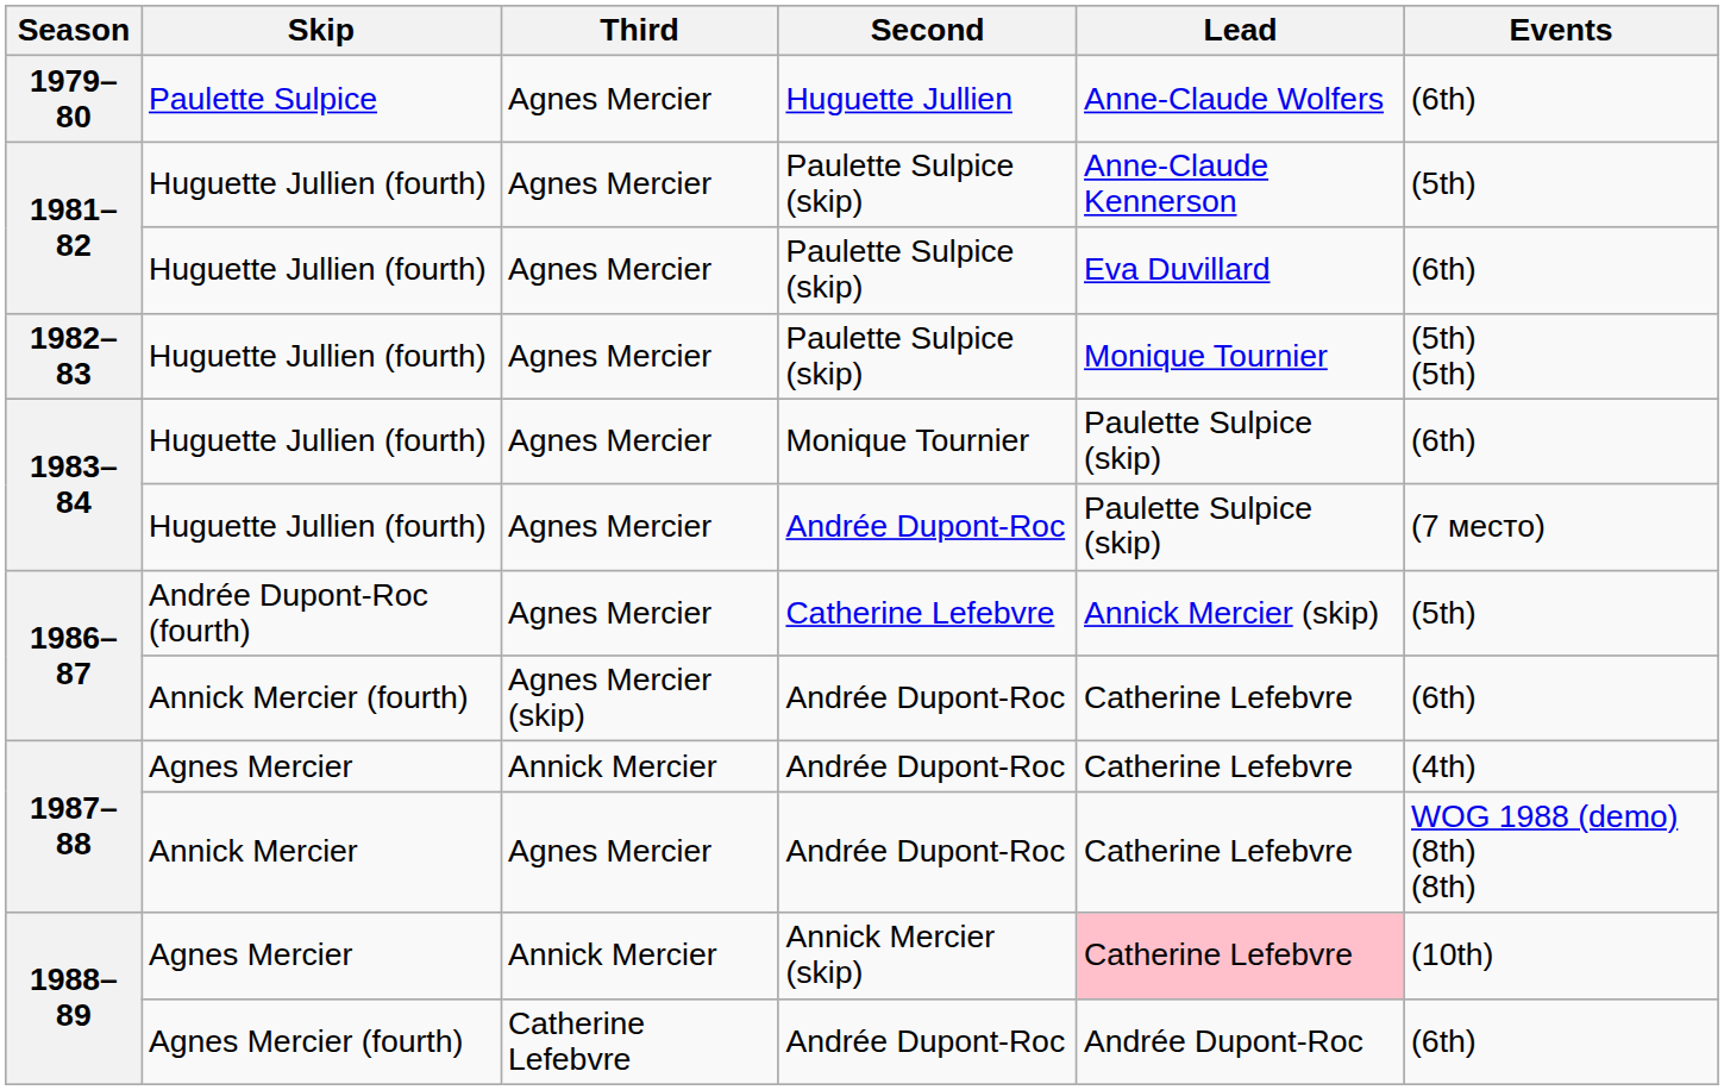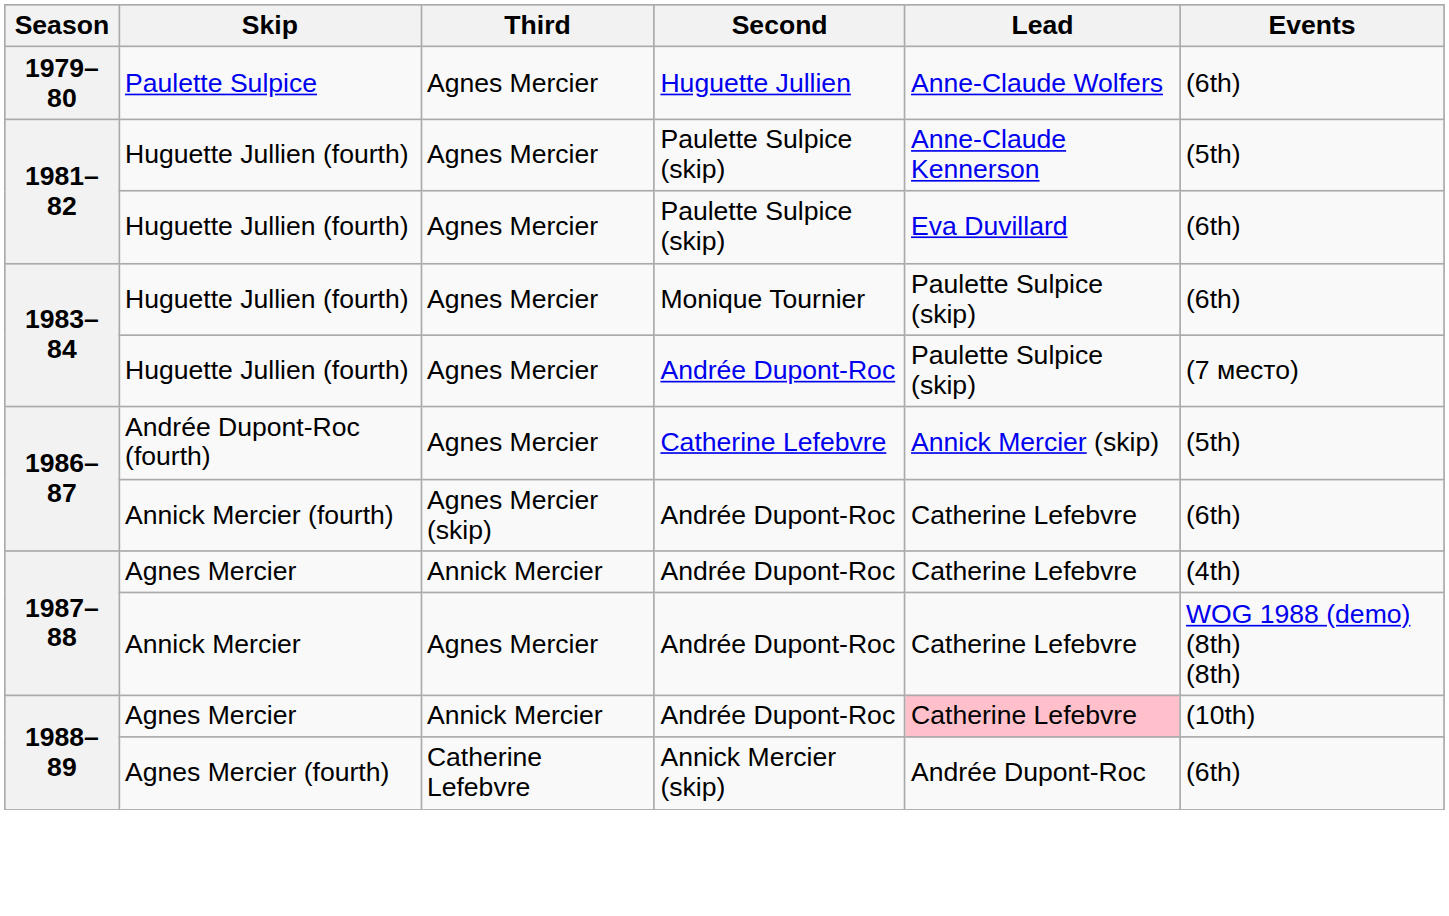- row: 1982–83 | Huguette Jullien (fourth) | Agnes Mercier | Paulette Sulpice (skip) | Monique Tournier | (5th) (5th)
1988–89 / Agnes Mercier | Second: Annick Mercier (skip) -> Andrée Dupont-Roc
1988–89 / Agnes Mercier (fourth) | Second: Andrée Dupont-Roc -> Annick Mercier (skip)
